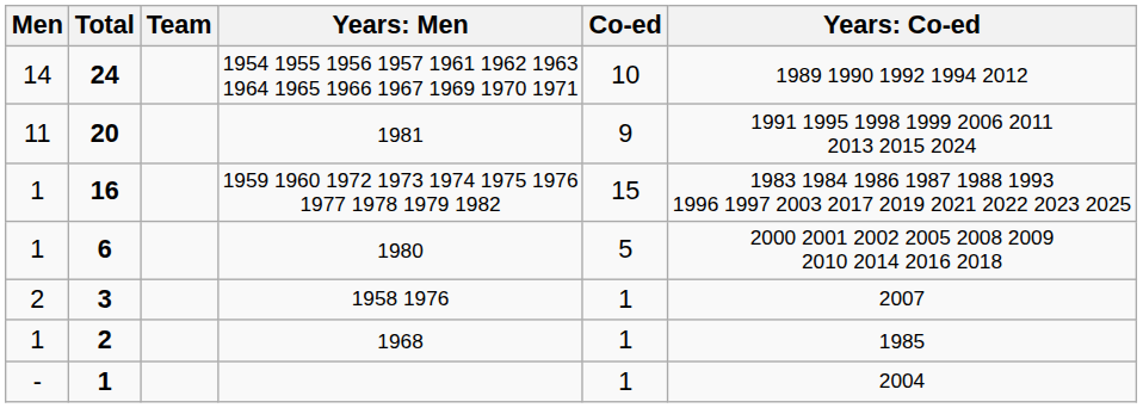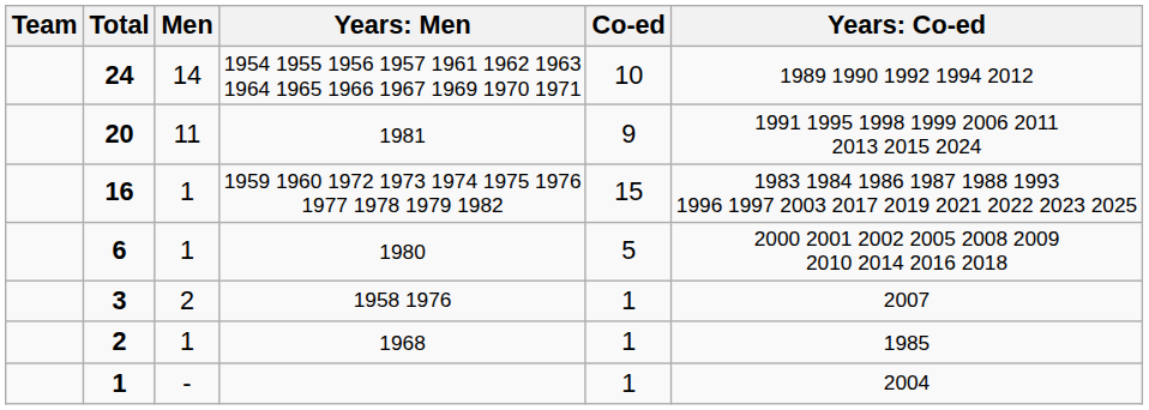columns swapped: Team <-> Men
